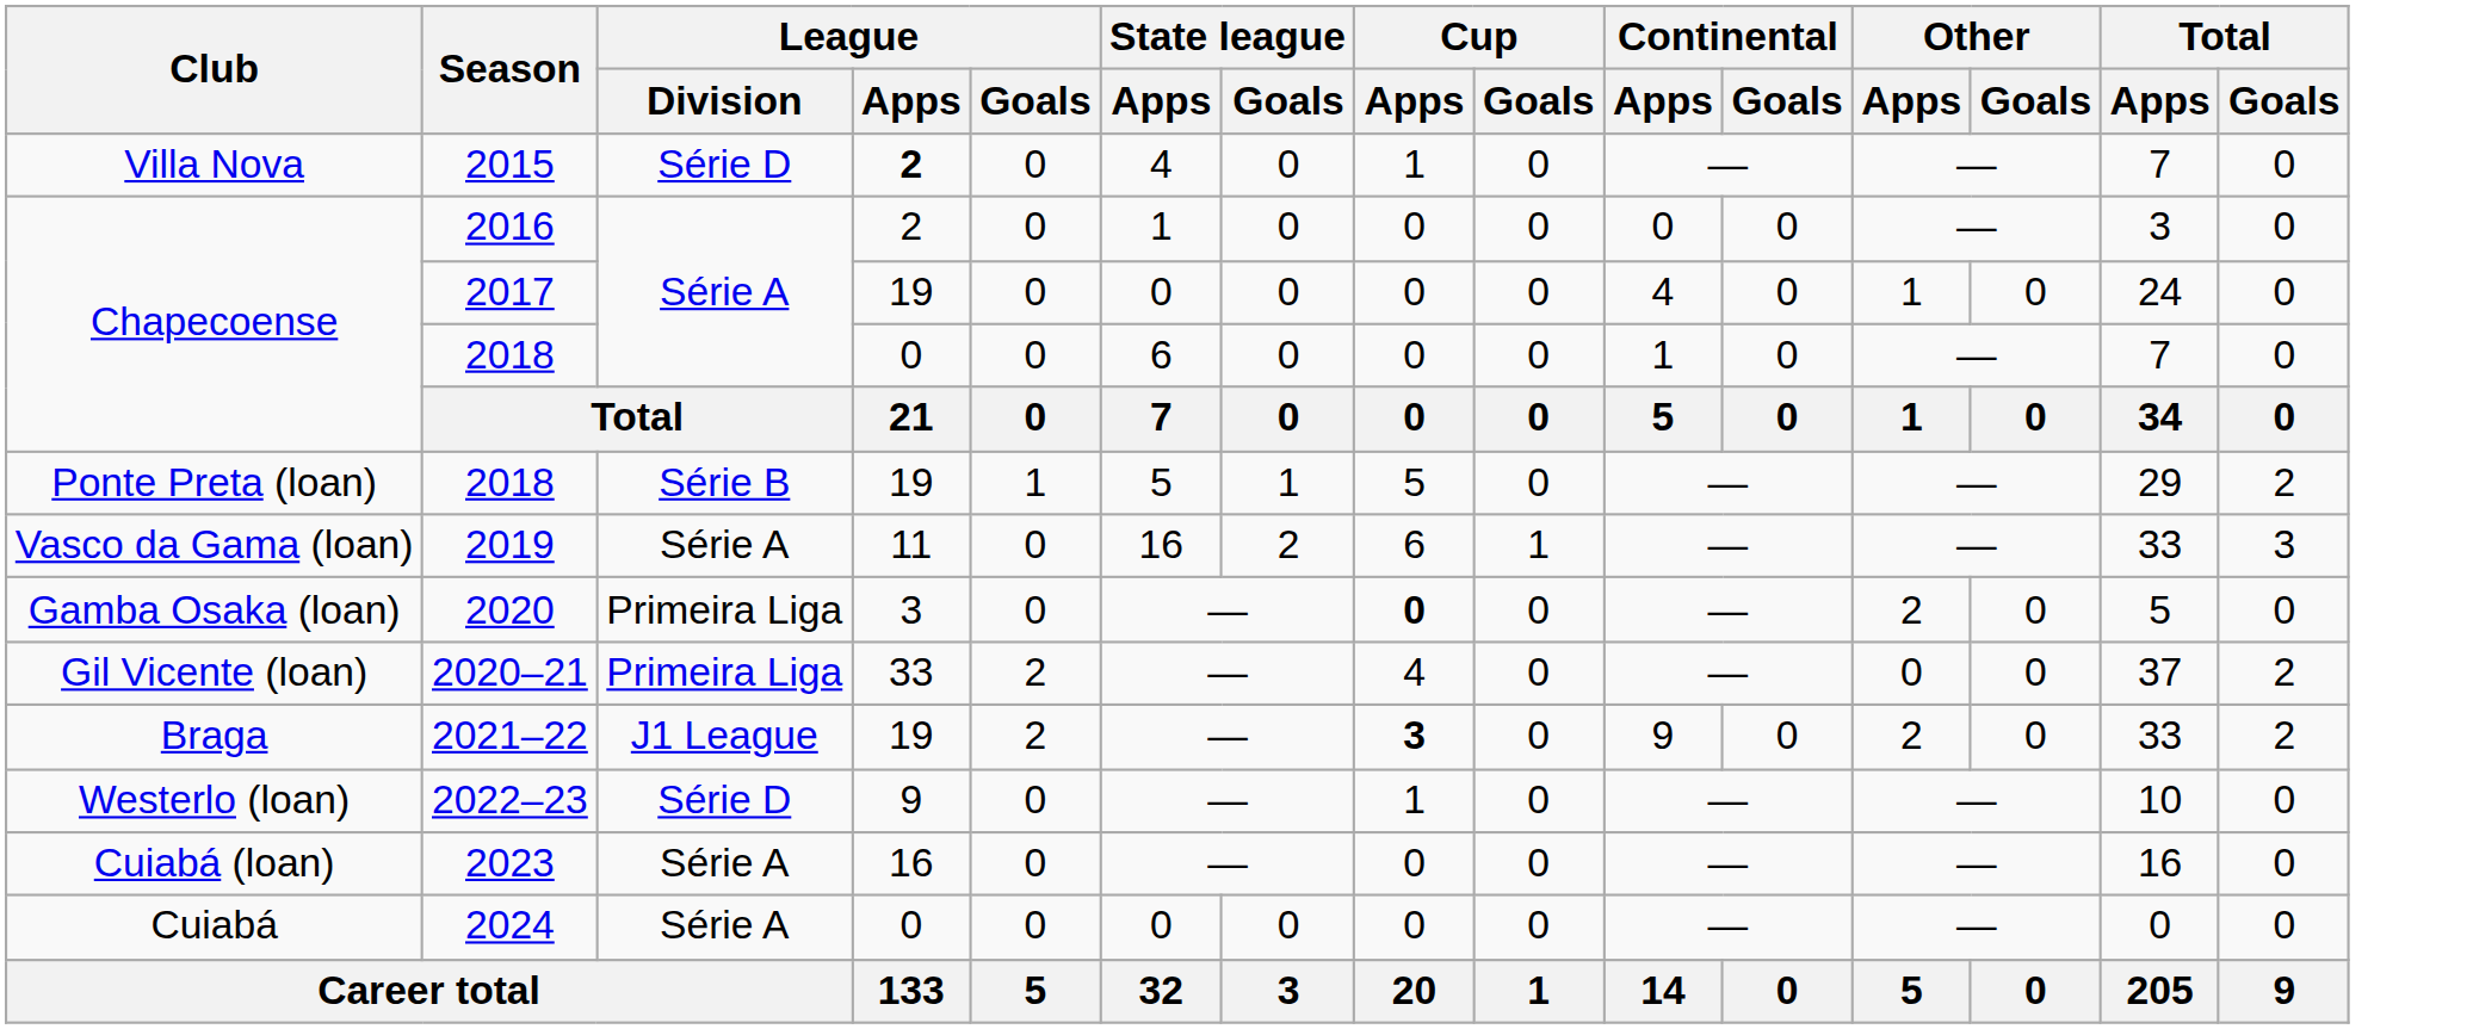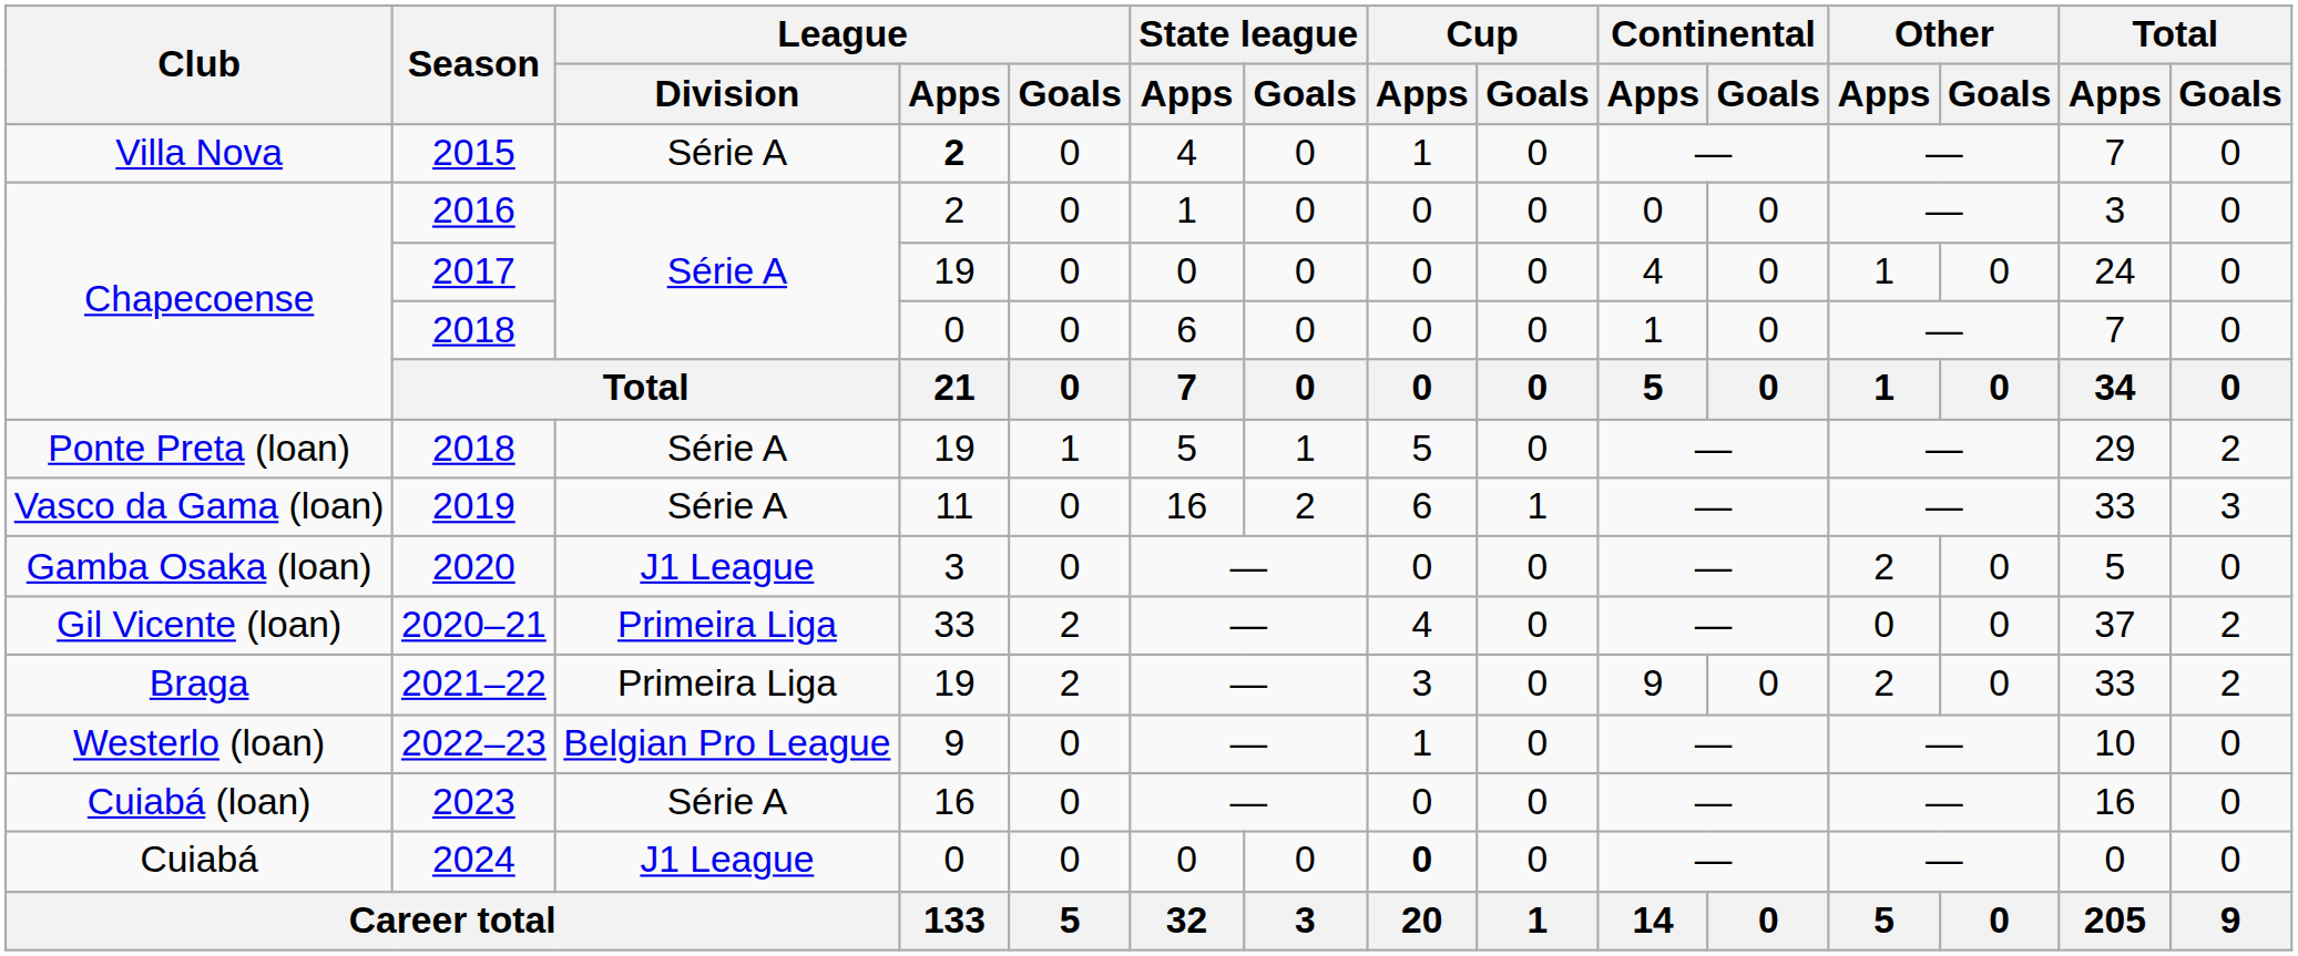2015 | League / Division: Série D -> Série A
Ponte Preta (loan) / 2018 | League / Division: Série B -> Série A
2020 | League / Division: Primeira Liga -> J1 League
2020 | Cup / Apps: bold -> normal
2021–22 | League / Division: J1 League -> Primeira Liga
2021–22 | Cup / Apps: bold -> normal
2022–23 | League / Division: Série D -> Belgian Pro League
2024 | League / Division: Série A -> J1 League
2024 | Cup / Apps: normal -> bold
